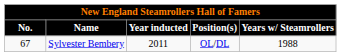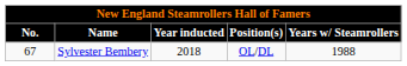Sylvester Bembery | Year inducted: 2011 -> 2018
